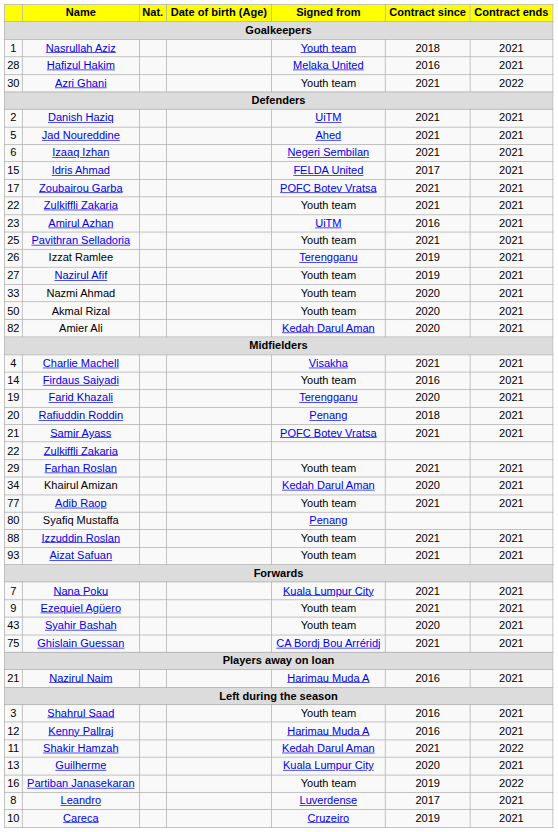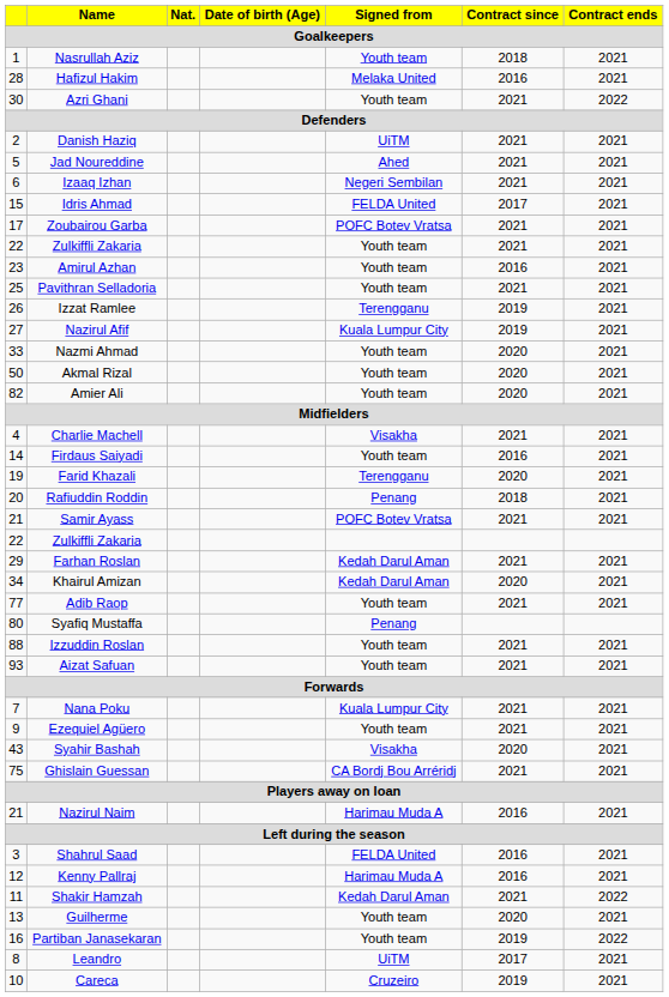Amirul Azhan | Signed from: UiTM -> Youth team
Nazirul Afif | Signed from: Youth team -> Kuala Lumpur City
Amier Ali | Signed from: Kedah Darul Aman -> Youth team
Farhan Roslan | Signed from: Youth team -> Kedah Darul Aman
Syahir Bashah | Signed from: Youth team -> Visakha
Shahrul Saad | Signed from: Youth team -> FELDA United
Guilherme | Signed from: Kuala Lumpur City -> Youth team
Leandro | Signed from: Luverdense -> UiTM
